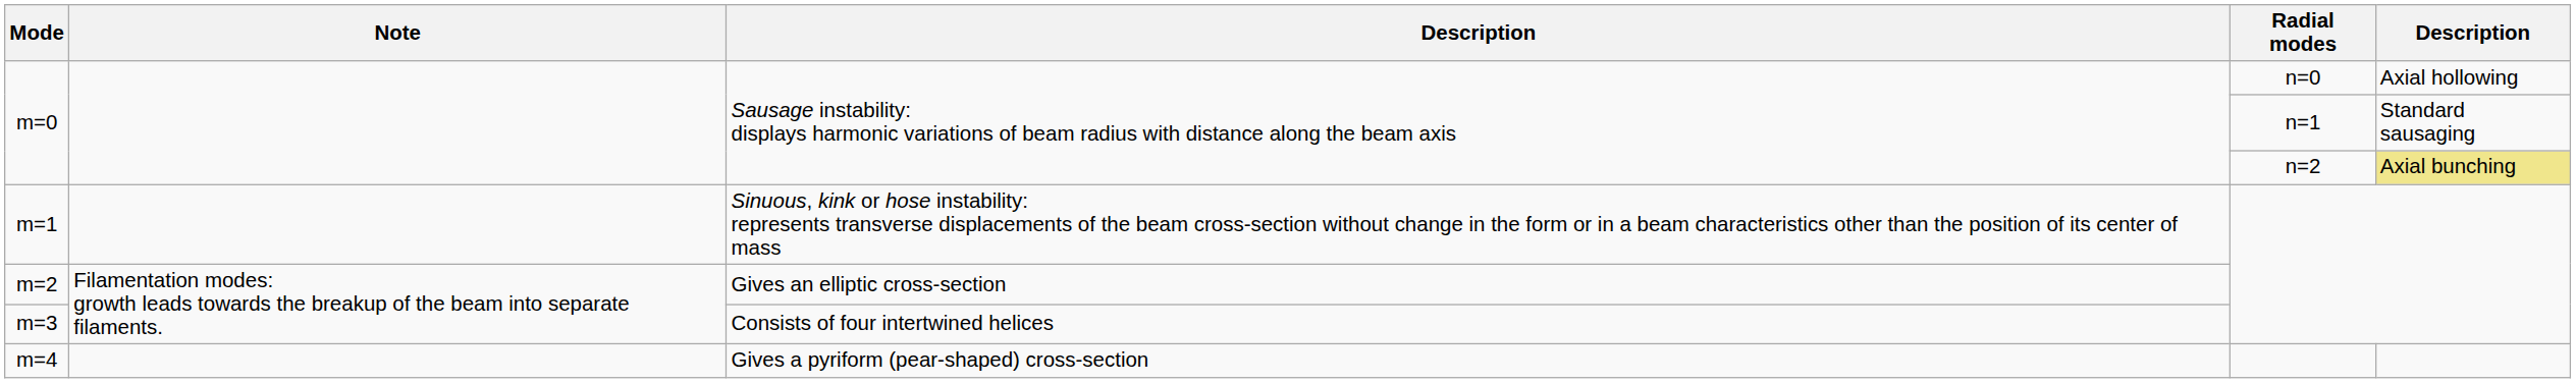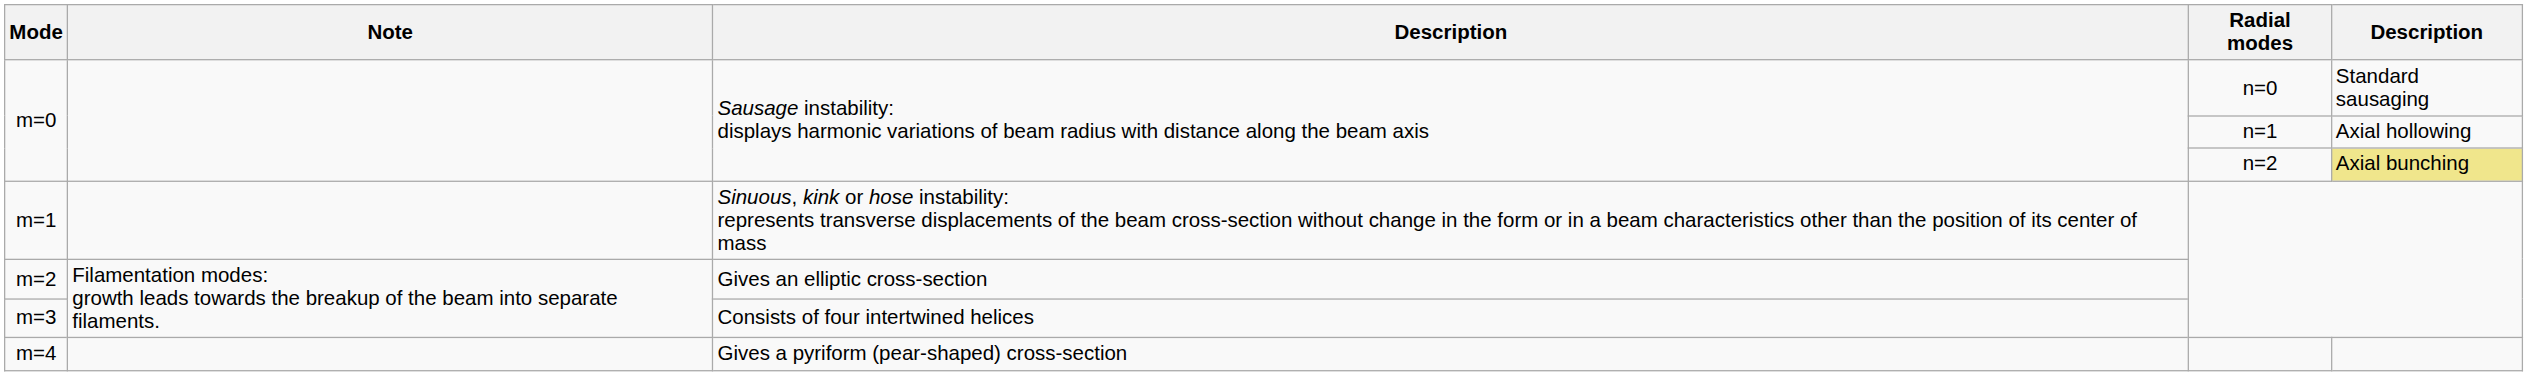m=0 / n=0 | column 5: Axial hollowing -> Standard sausaging
m=0 / n=1 | column 5: Standard sausaging -> Axial hollowing
